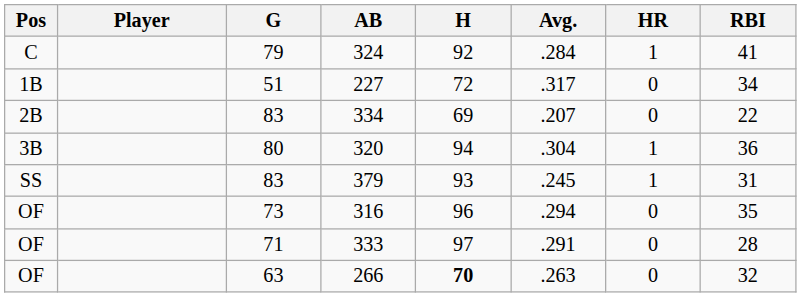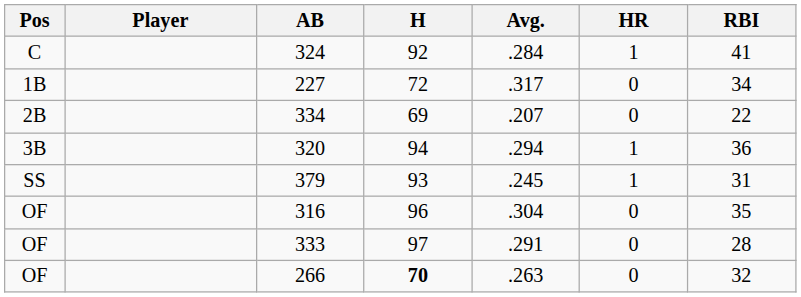- column: G | 79 | 51 | 83 | 80 | 83 | 73 | 71 | 63
320 | Avg.: .304 -> .294
316 | Avg.: .294 -> .304
